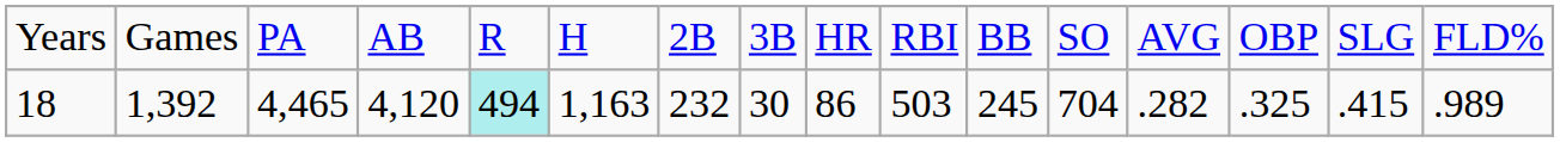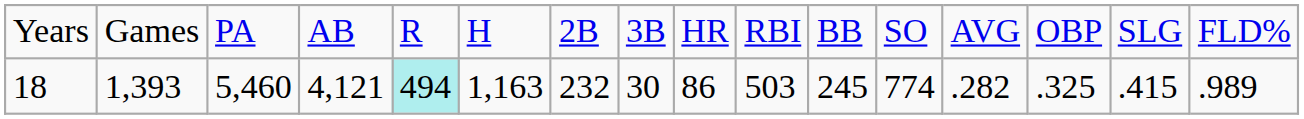18 | column 2: 1,392 -> 1,393
18 | column 3: 4,465 -> 5,460
18 | column 4: 4,120 -> 4,121
18 | column 12: 704 -> 774
